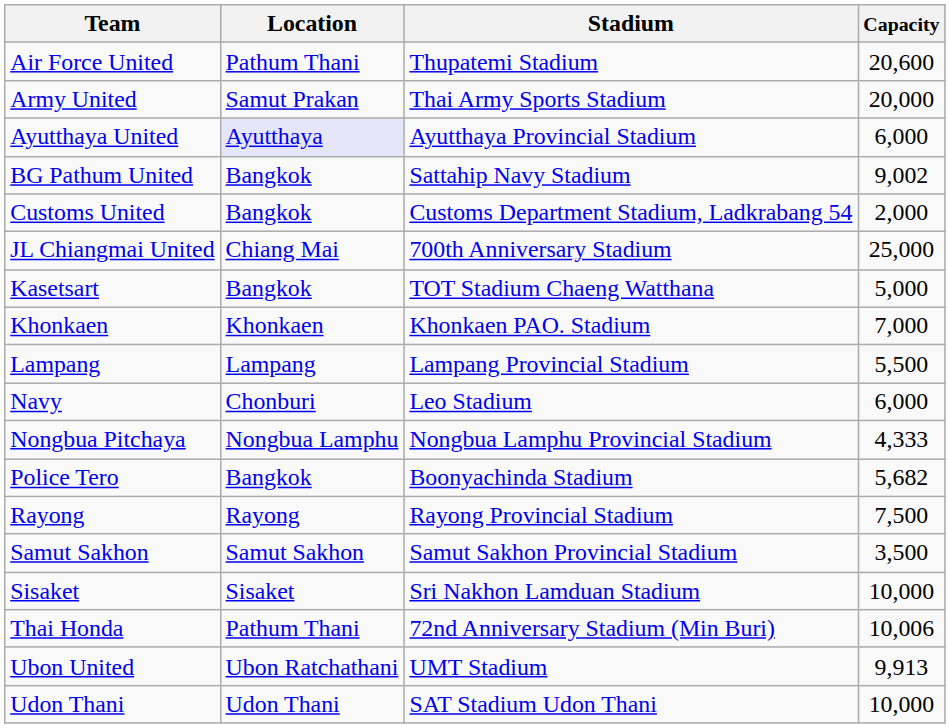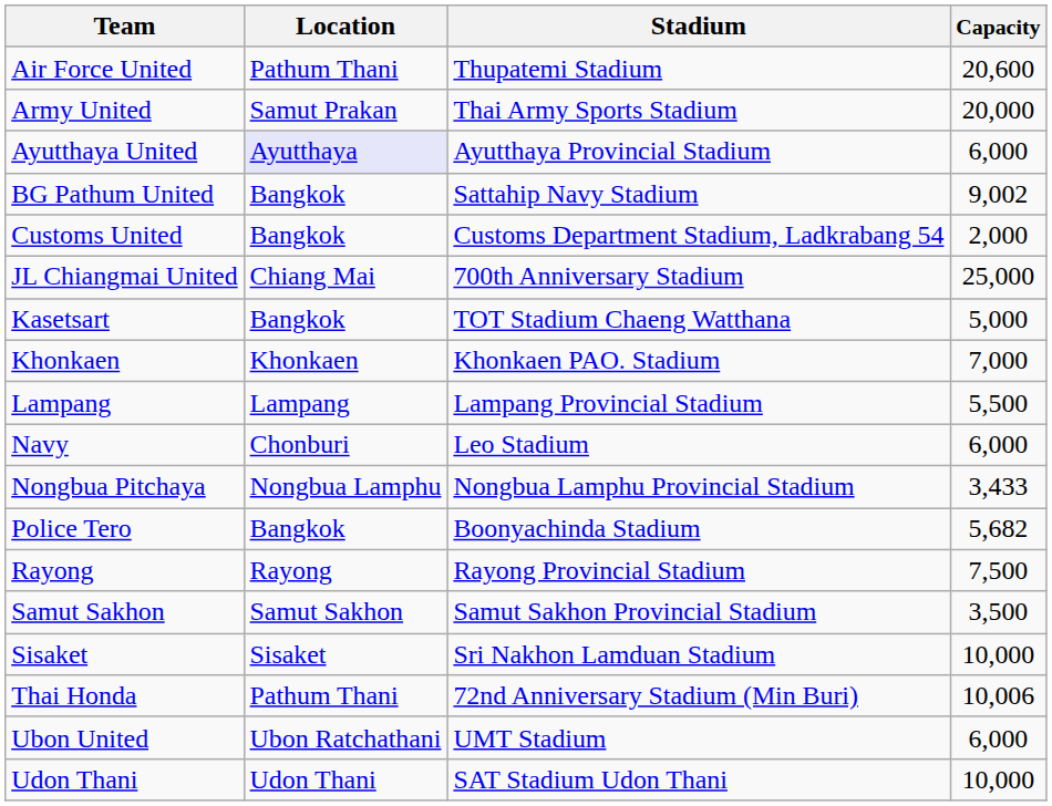Nongbua Pitchaya | Capacity: 4,333 -> 3,433
Ubon United | Capacity: 9,913 -> 6,000
